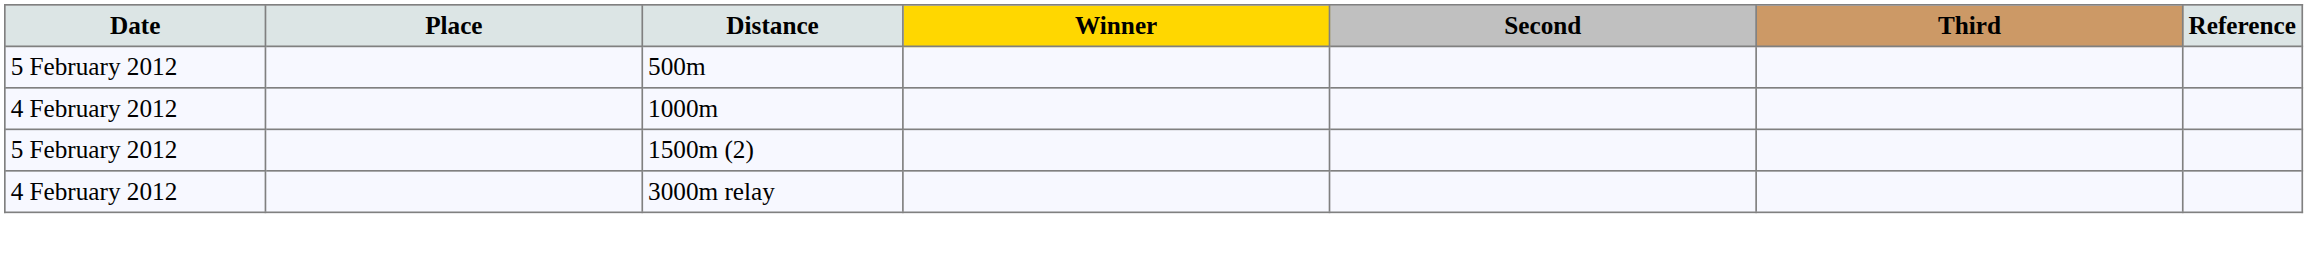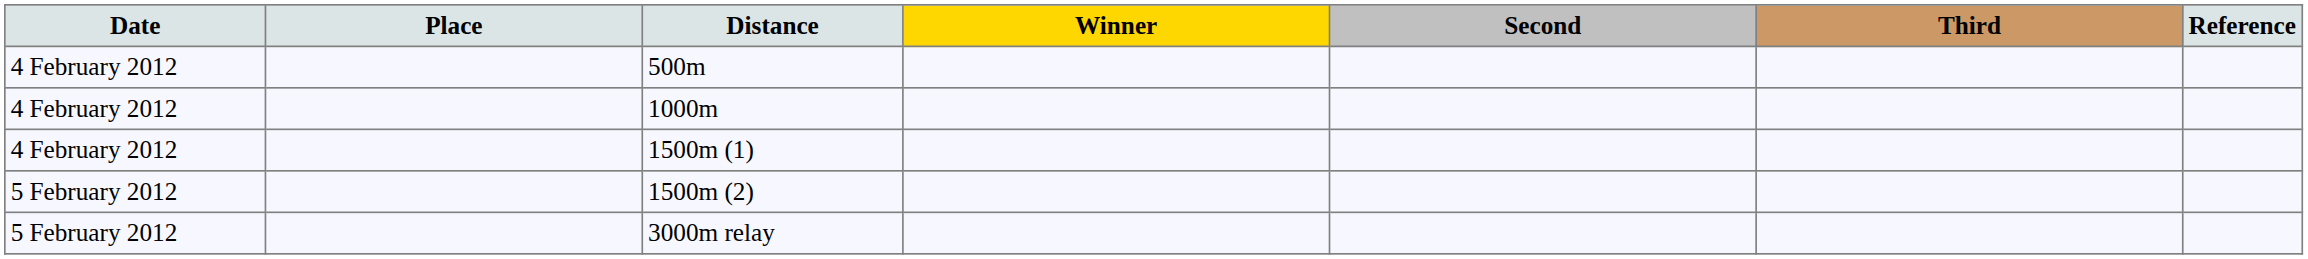500m | Date: 5 February 2012 -> 4 February 2012
+ row: 4 February 2012 | 1500m (1)
3000m relay | Date: 4 February 2012 -> 5 February 2012
